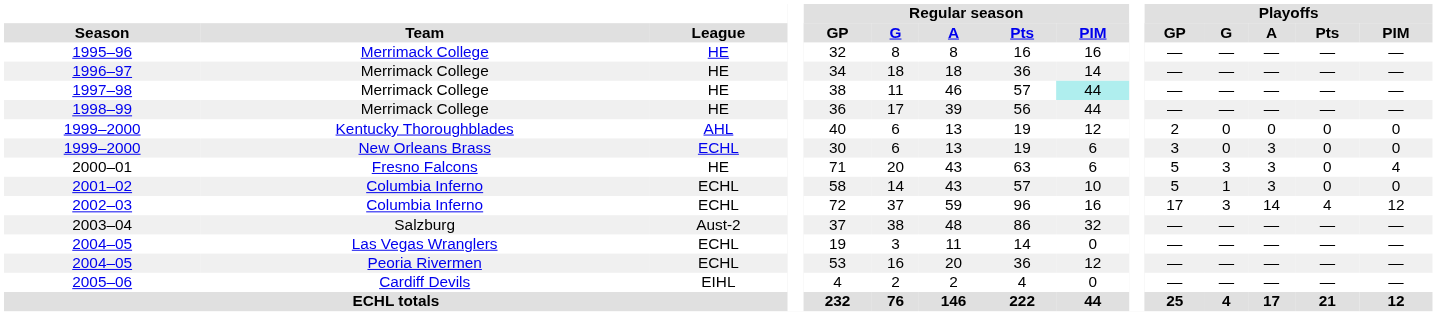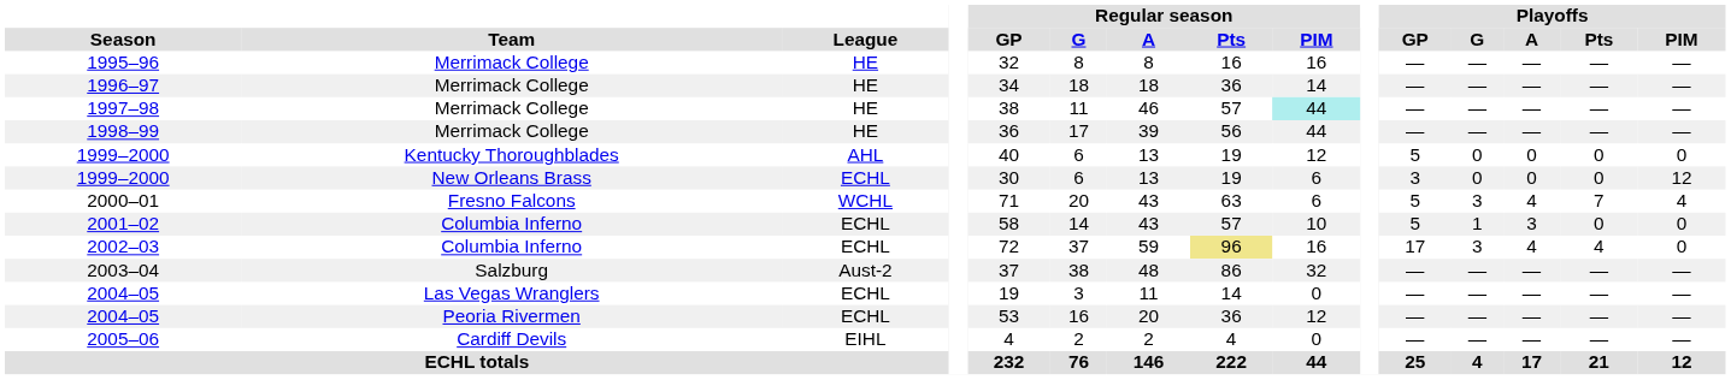1999–2000 / Kentucky Thoroughblades | Playoffs / GP: 2 -> 5
1999–2000 / New Orleans Brass | Playoffs / A: 3 -> 0
1999–2000 / New Orleans Brass | Playoffs / PIM: 0 -> 12
2000–01 | League: HE -> WCHL
2000–01 | Playoffs / A: 3 -> 4
2000–01 | Playoffs / Pts: 0 -> 7
2002–03 | Regular season / Pts: no background -> khaki background
2002–03 | Playoffs / A: 14 -> 4
2002–03 | Playoffs / PIM: 12 -> 0
